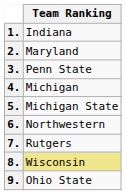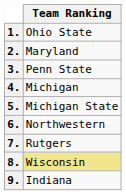1. | Team Ranking: Indiana -> Ohio State
9. | Team Ranking: Ohio State -> Indiana
